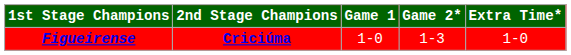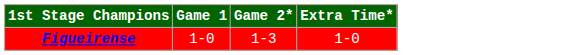- column: 2nd Stage Champions | Criciúma
